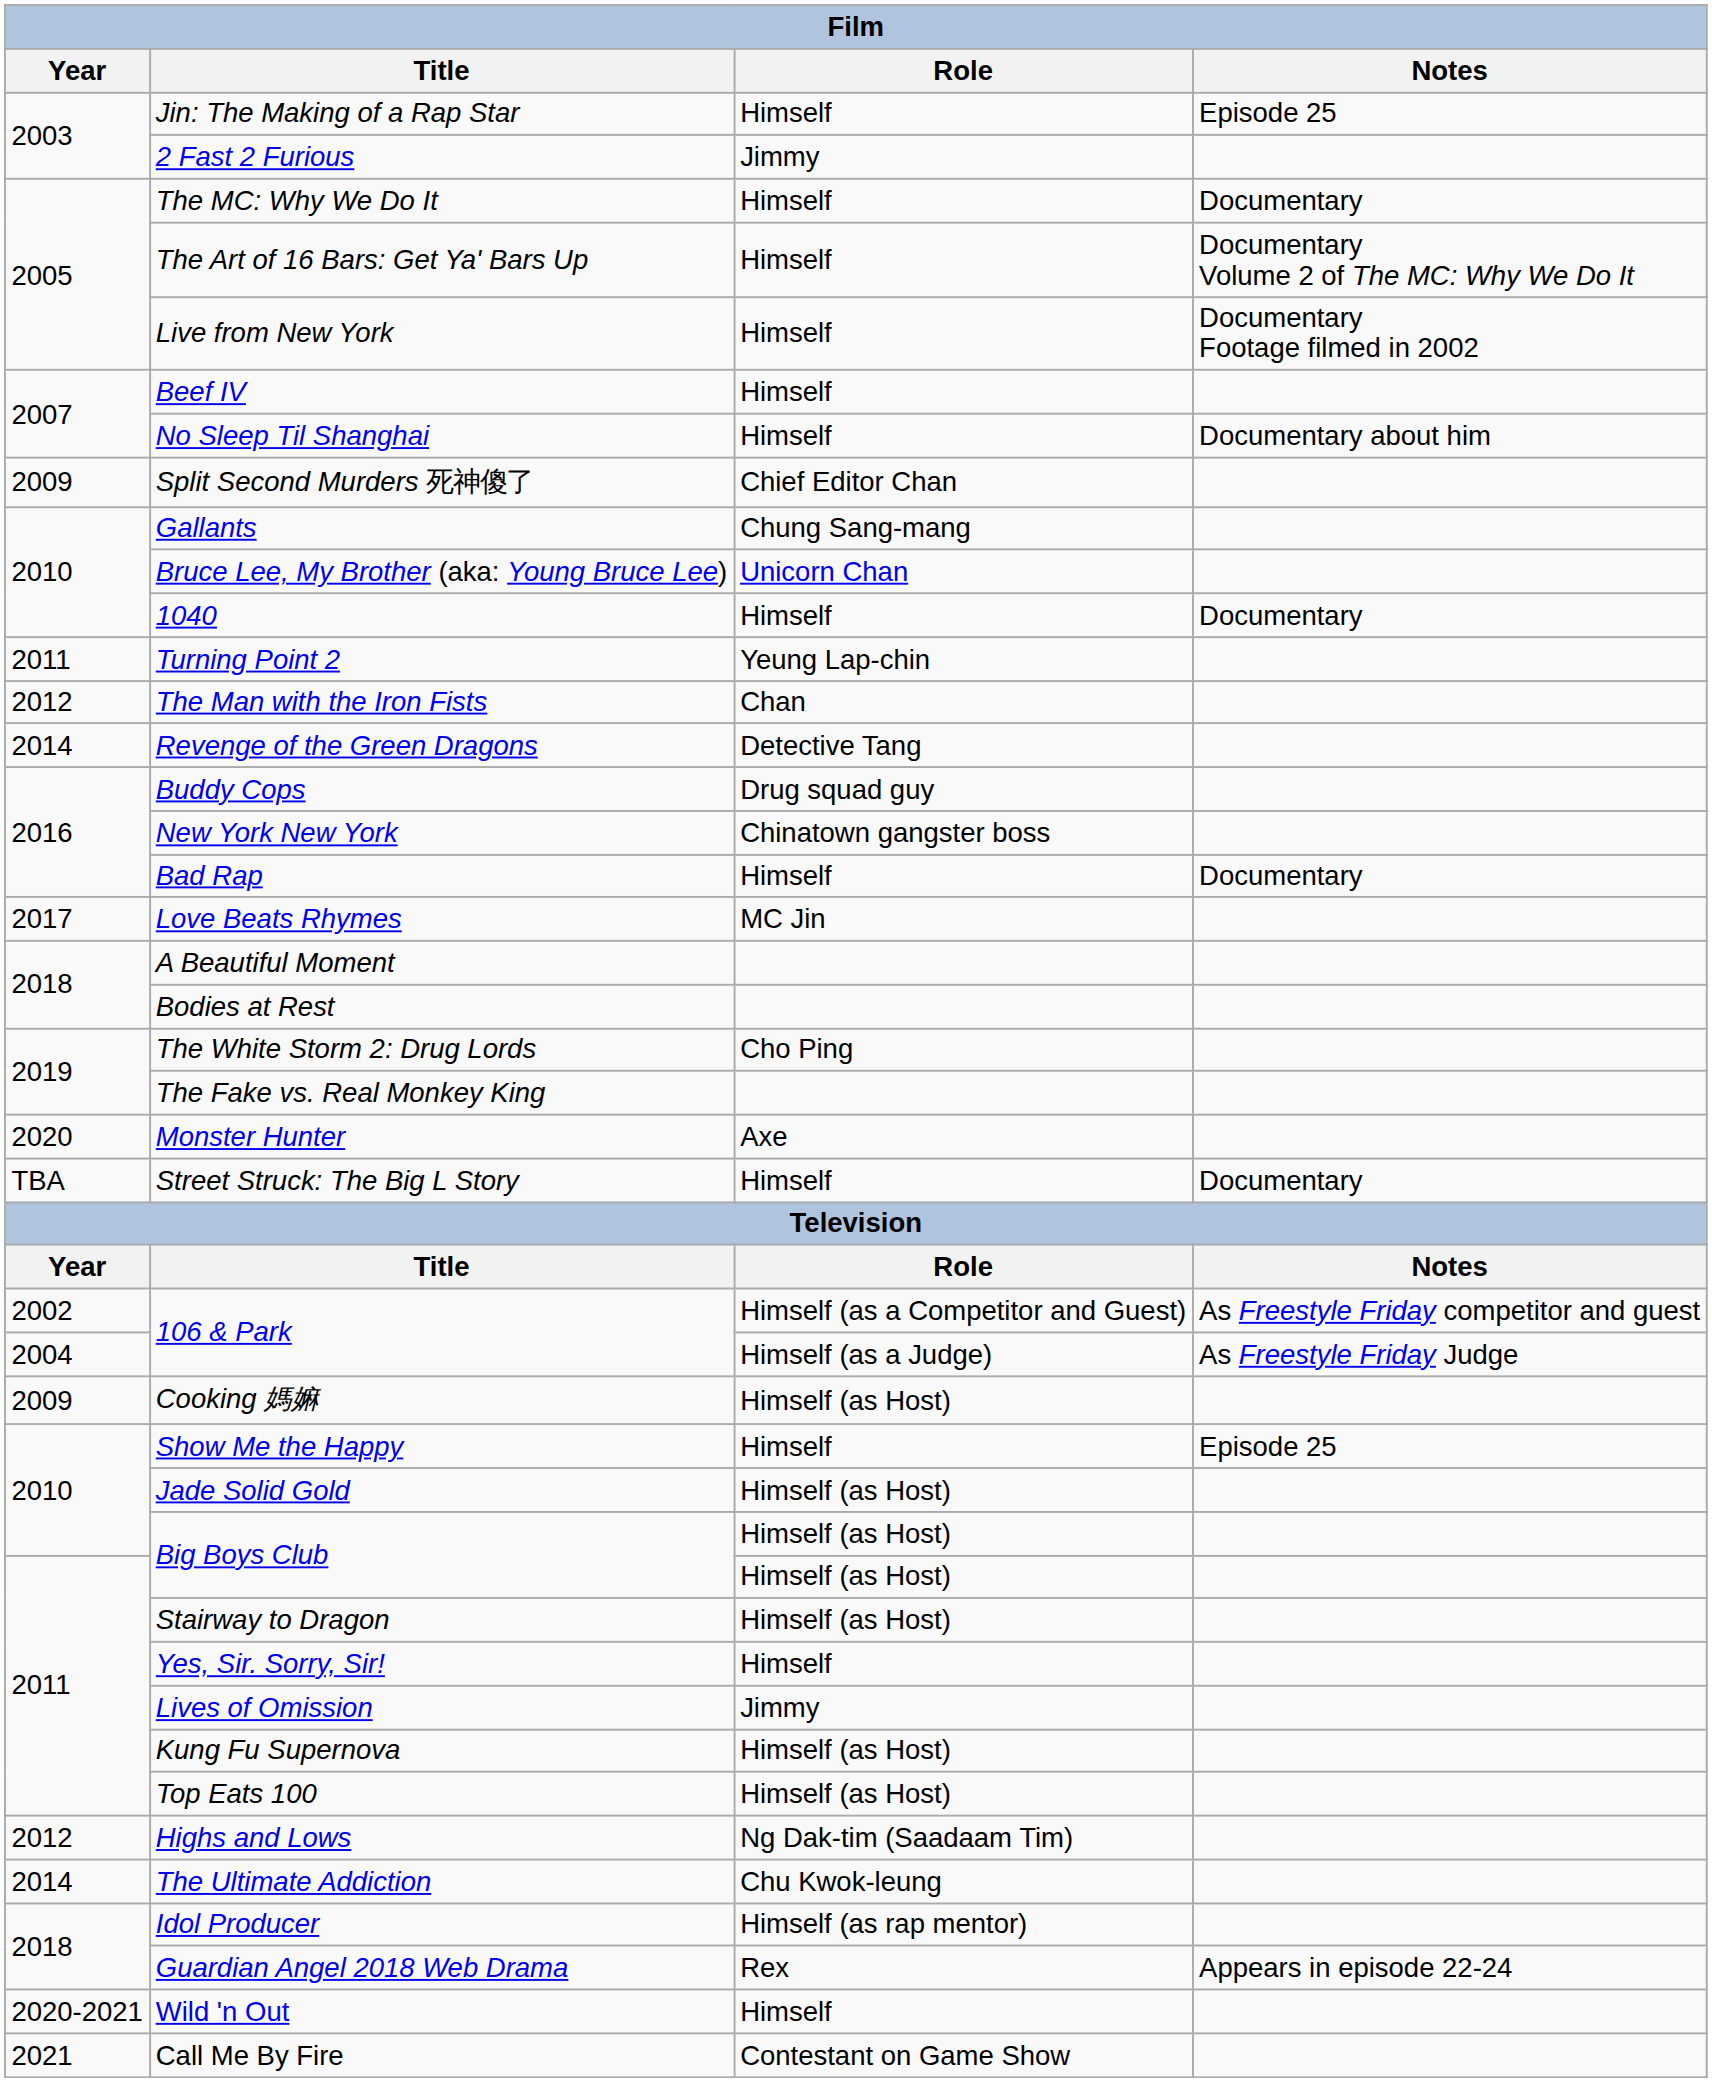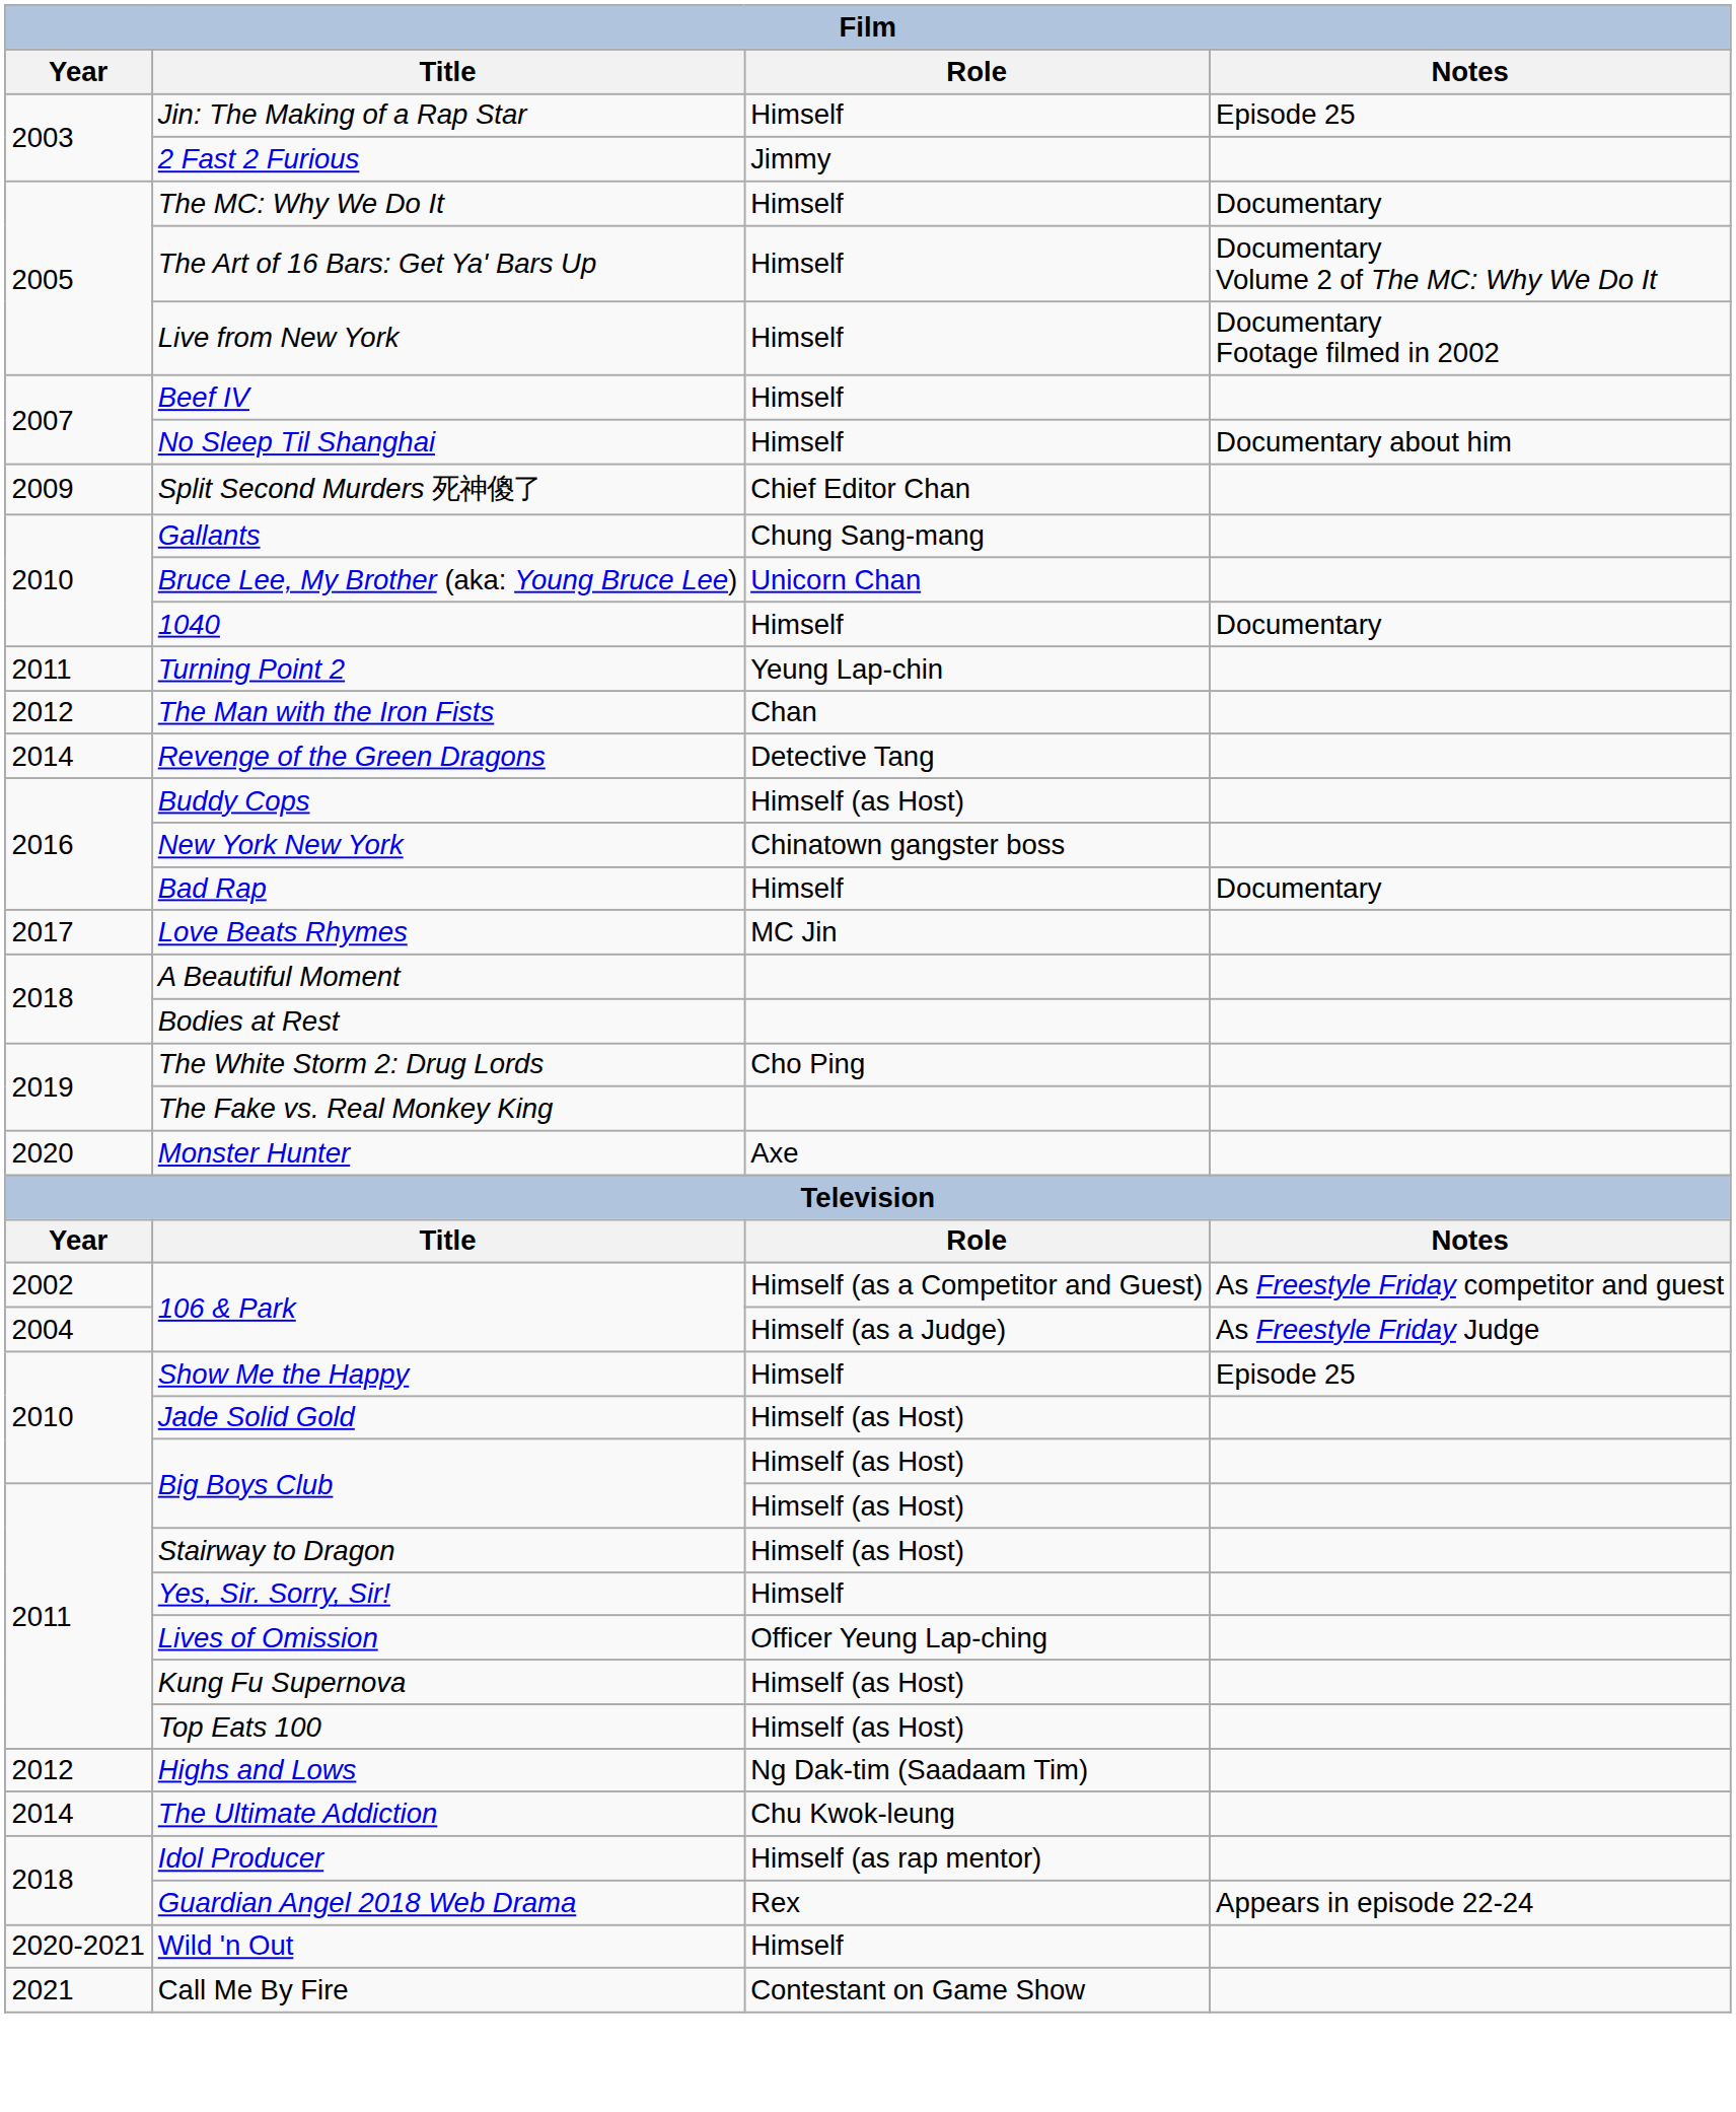Buddy Cops | Role: Drug squad guy -> Himself (as Host)
- row: TBA | Street Struck: The Big L Story | Himself | Documentary
- row: 2009 | Cooking 媽嫲 | Himself (as Host)
Lives of Omission | Role: Jimmy -> Officer Yeung Lap-ching
